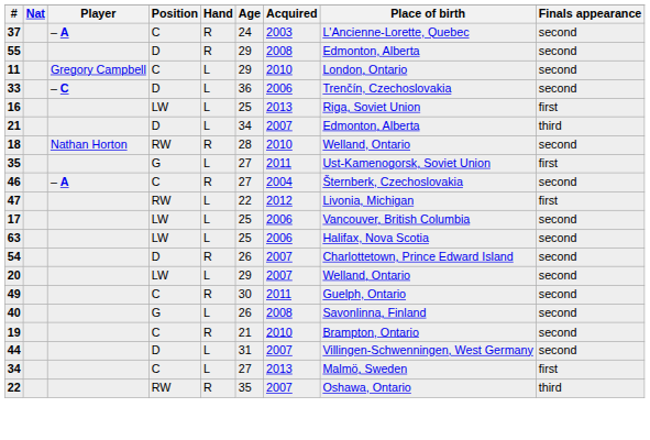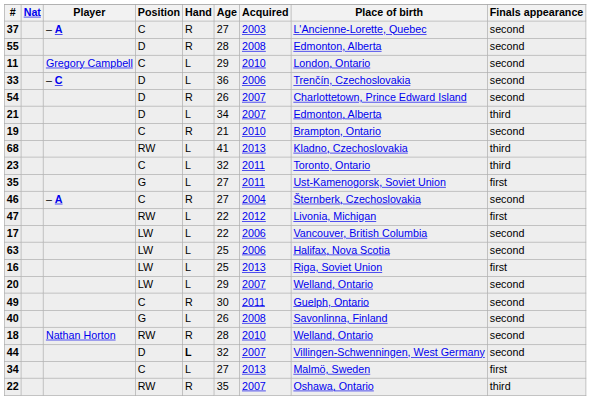37 | Age: 24 -> 27
55 | Age: 29 -> 28
rows swapped: 16 <-> 54
rows swapped: 18 <-> 19
+ row: 68 | RW | L | 41 | 2013 | Kladno, Czechoslovakia | third
+ row: 23 | C | L | 32 | 2011 | Toronto, Ontario | third
17 | Age: 25 -> 22
44 | Hand: normal -> bold
44 | Age: 31 -> 32
